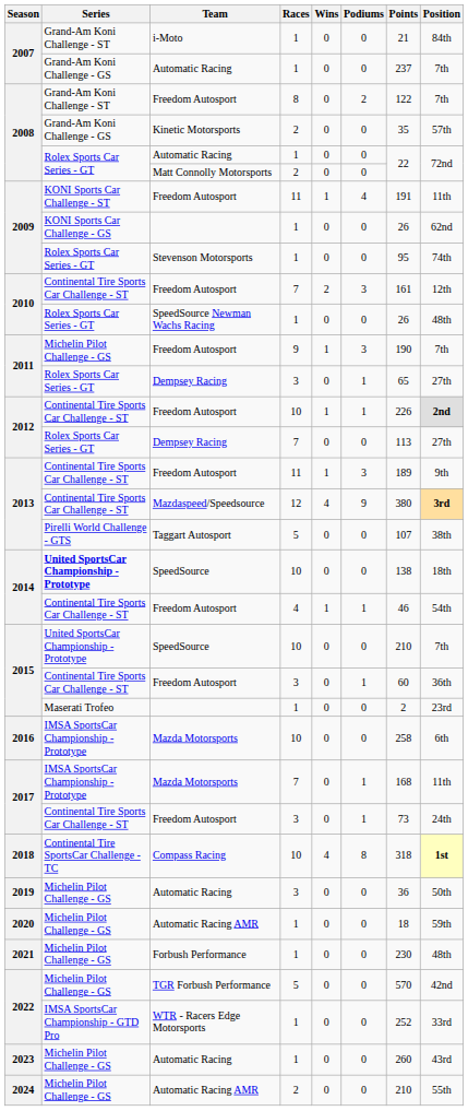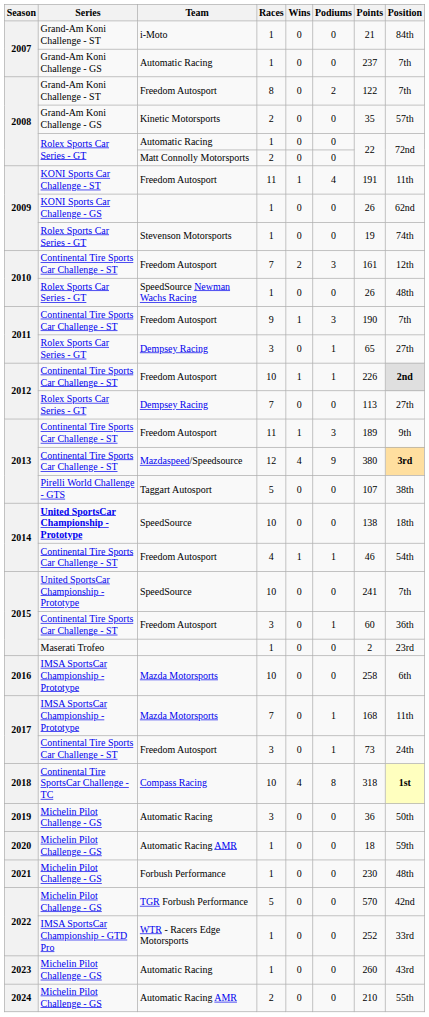2009 / Stevenson Motorsports | Points: 95 -> 19
2011 / Freedom Autosport | Series: Michelin Pilot Challenge - GS -> Continental Tire Sports Car Challenge - ST
2015 / SpeedSource | Points: 210 -> 241
